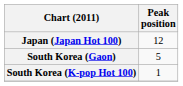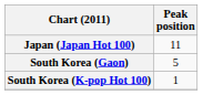Japan (Japan Hot 100) | Peak position: 12 -> 11
